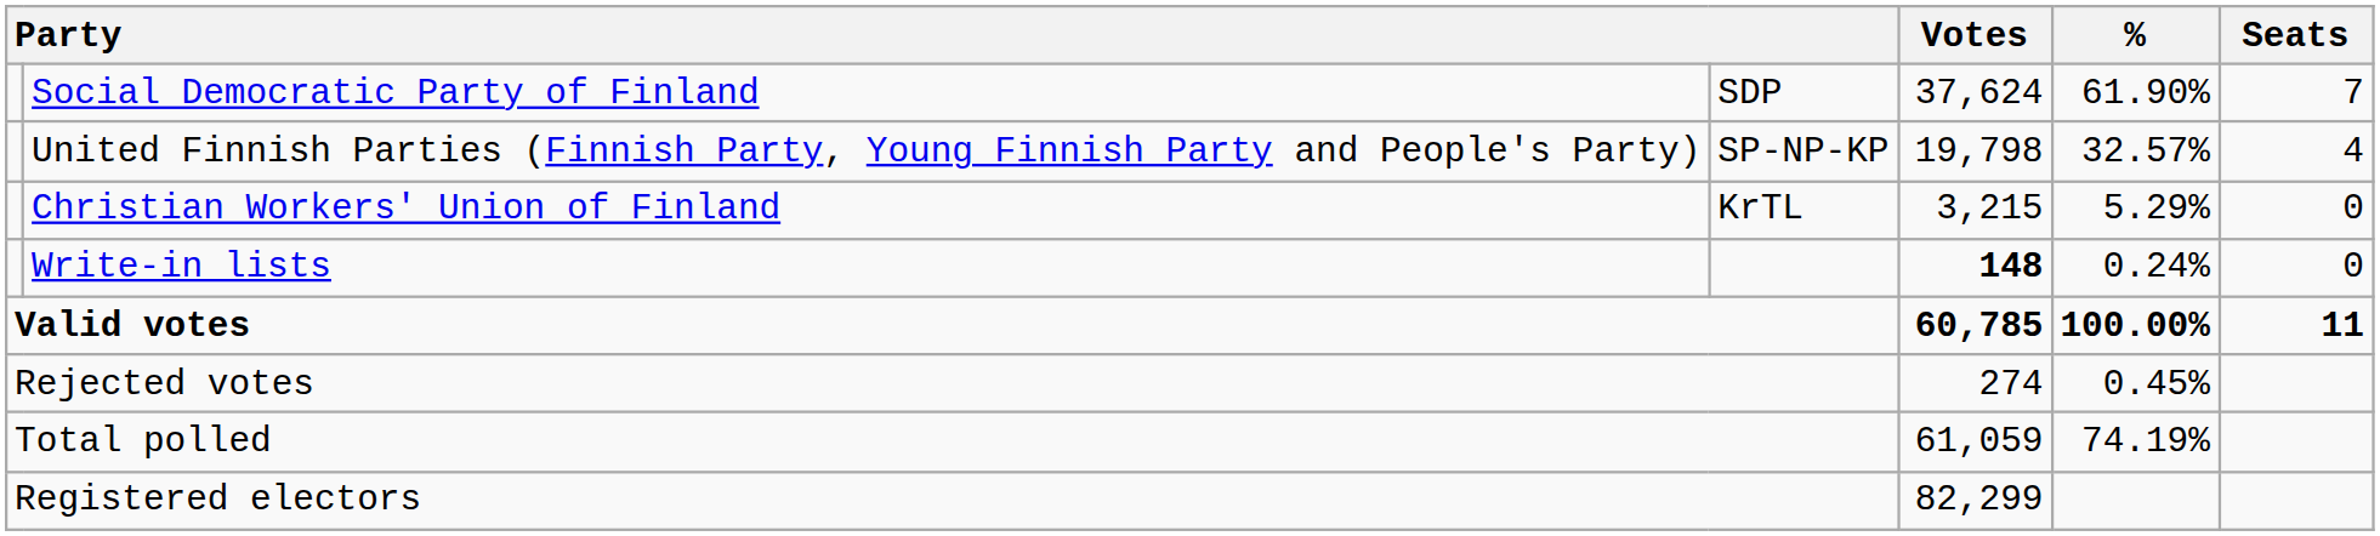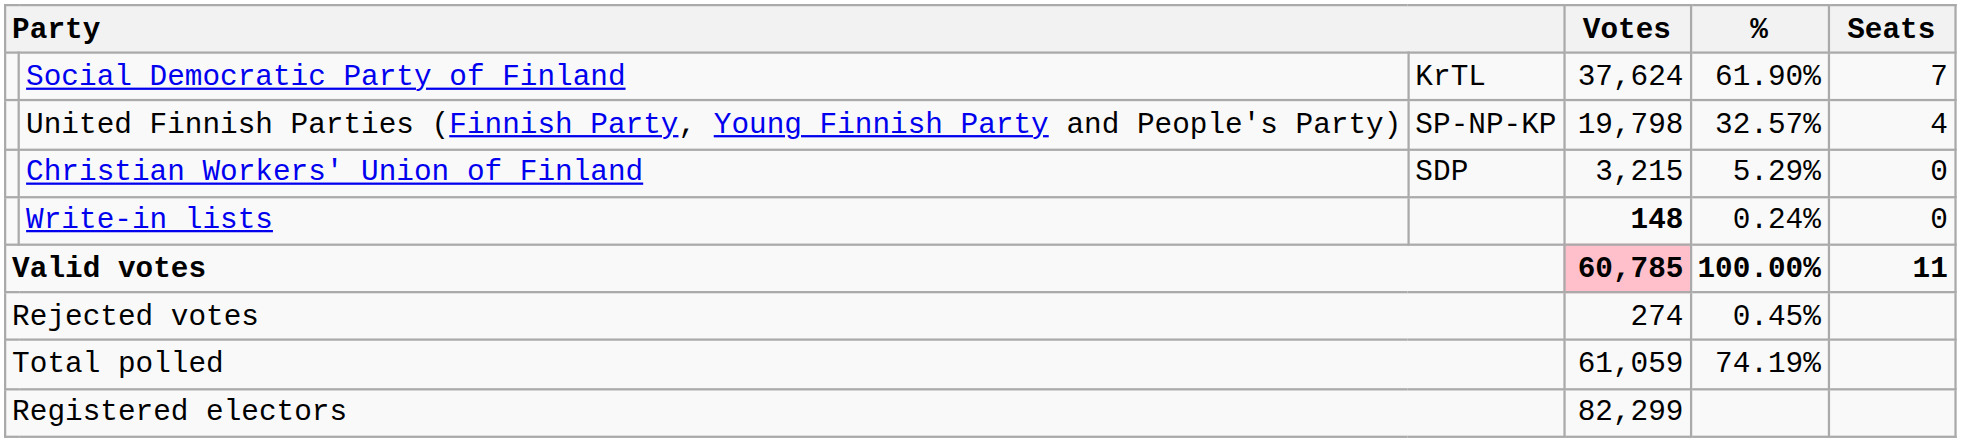Social Democratic Party of Finland | column 3: SDP -> KrTL
Christian Workers' Union of Finland | column 3: KrTL -> SDP
Valid votes | Votes: no background -> pink background
